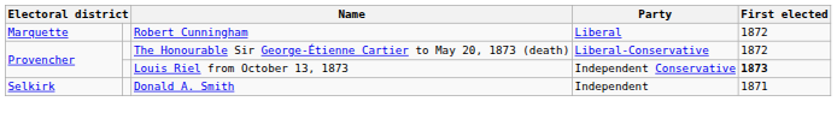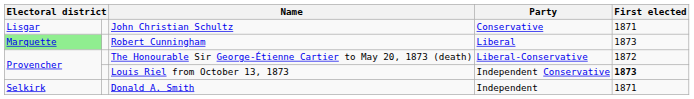+ row: Lisgar | John Christian Schultz | Conservative | 1871
Robert Cunningham | column 1: no background -> lightgreen background
Robert Cunningham | First elected: 1872 -> 1873
